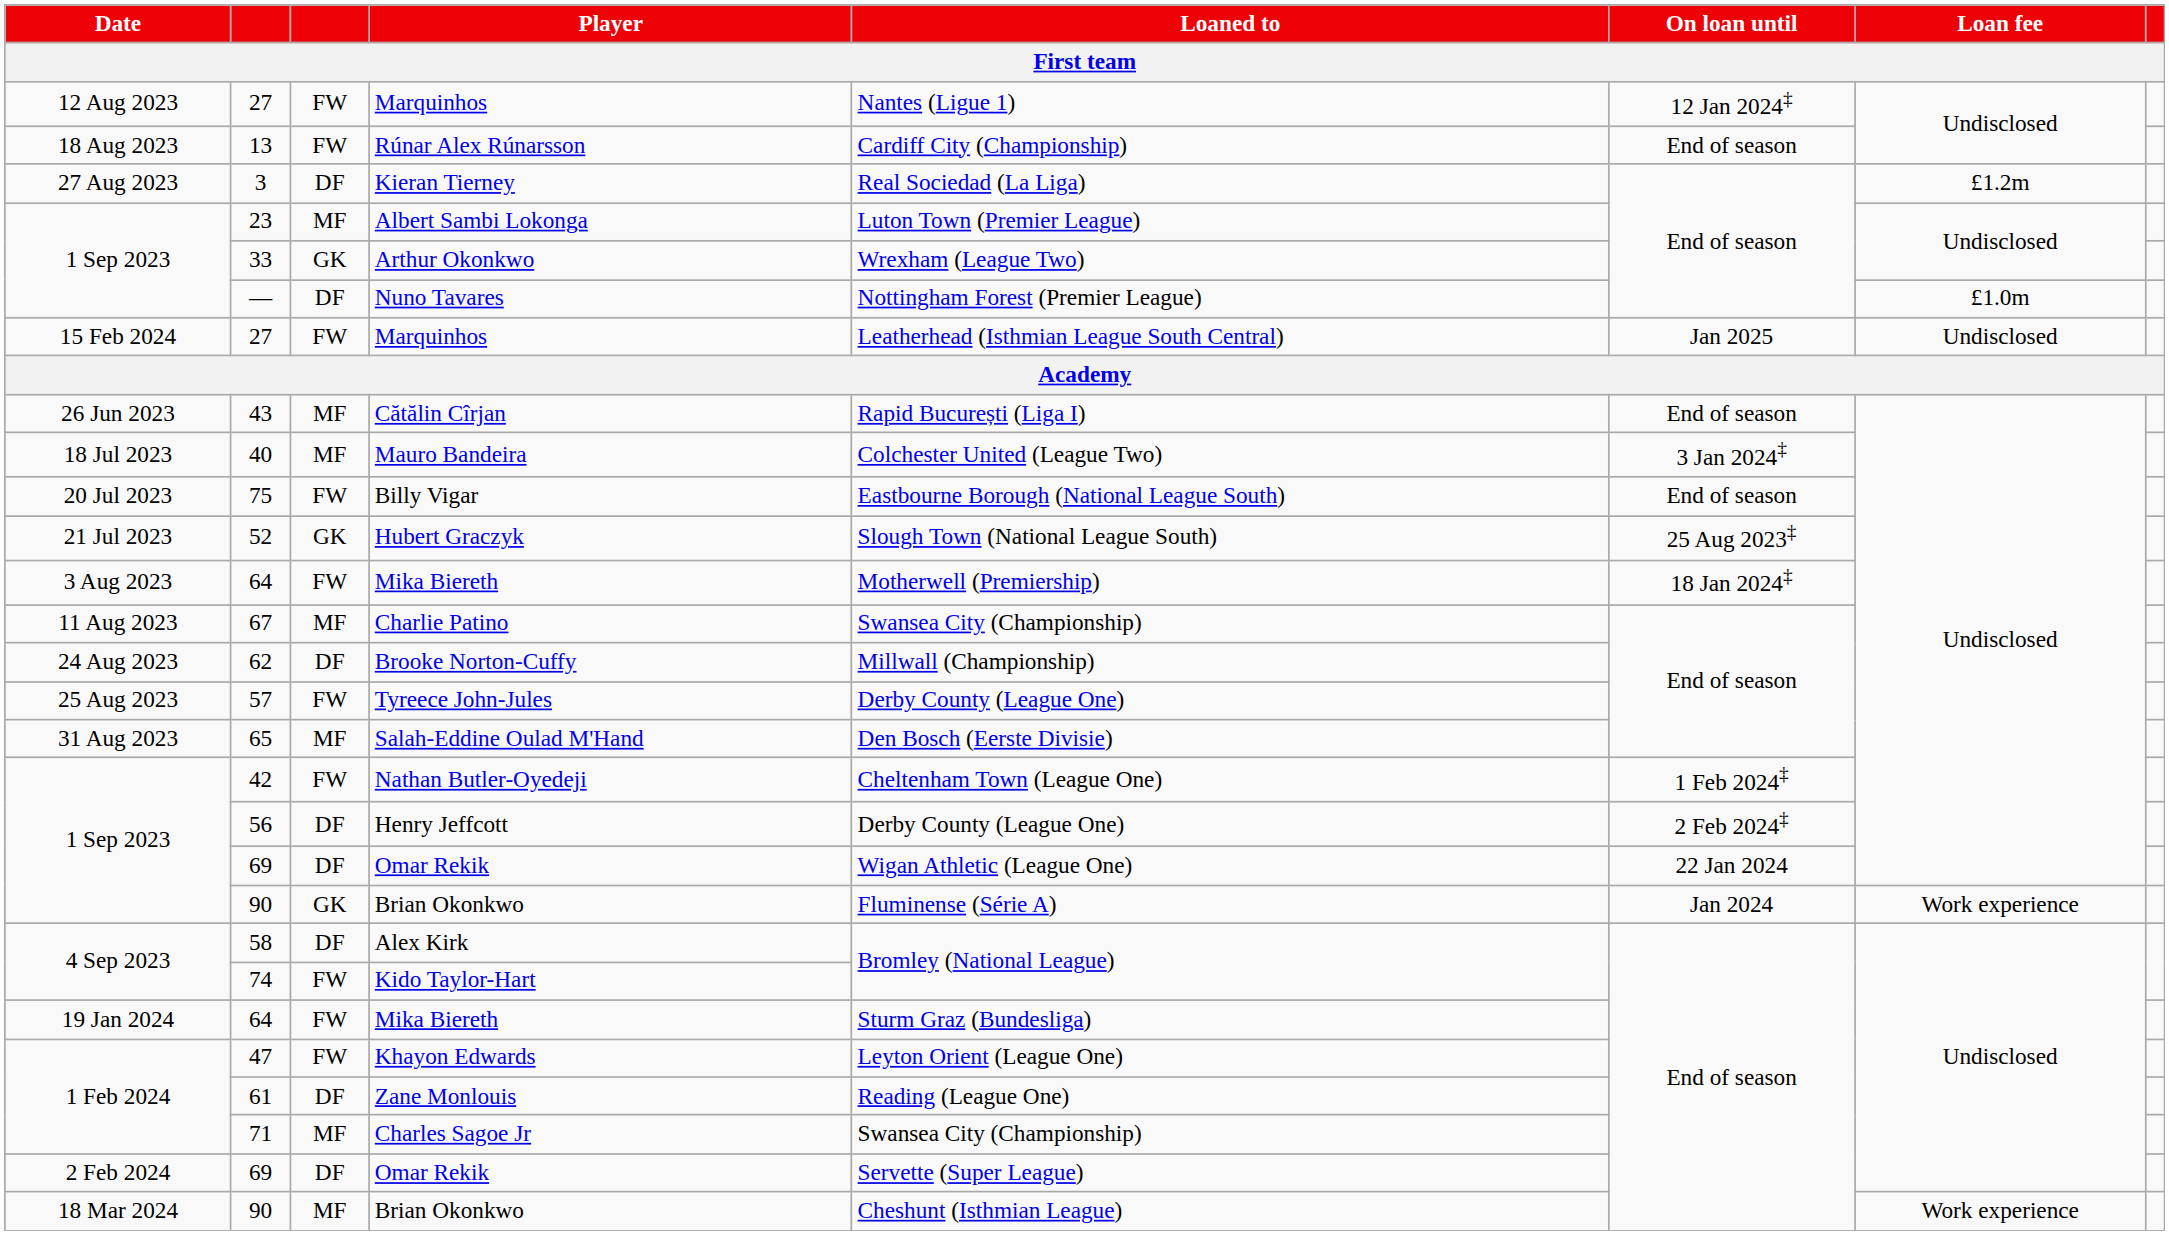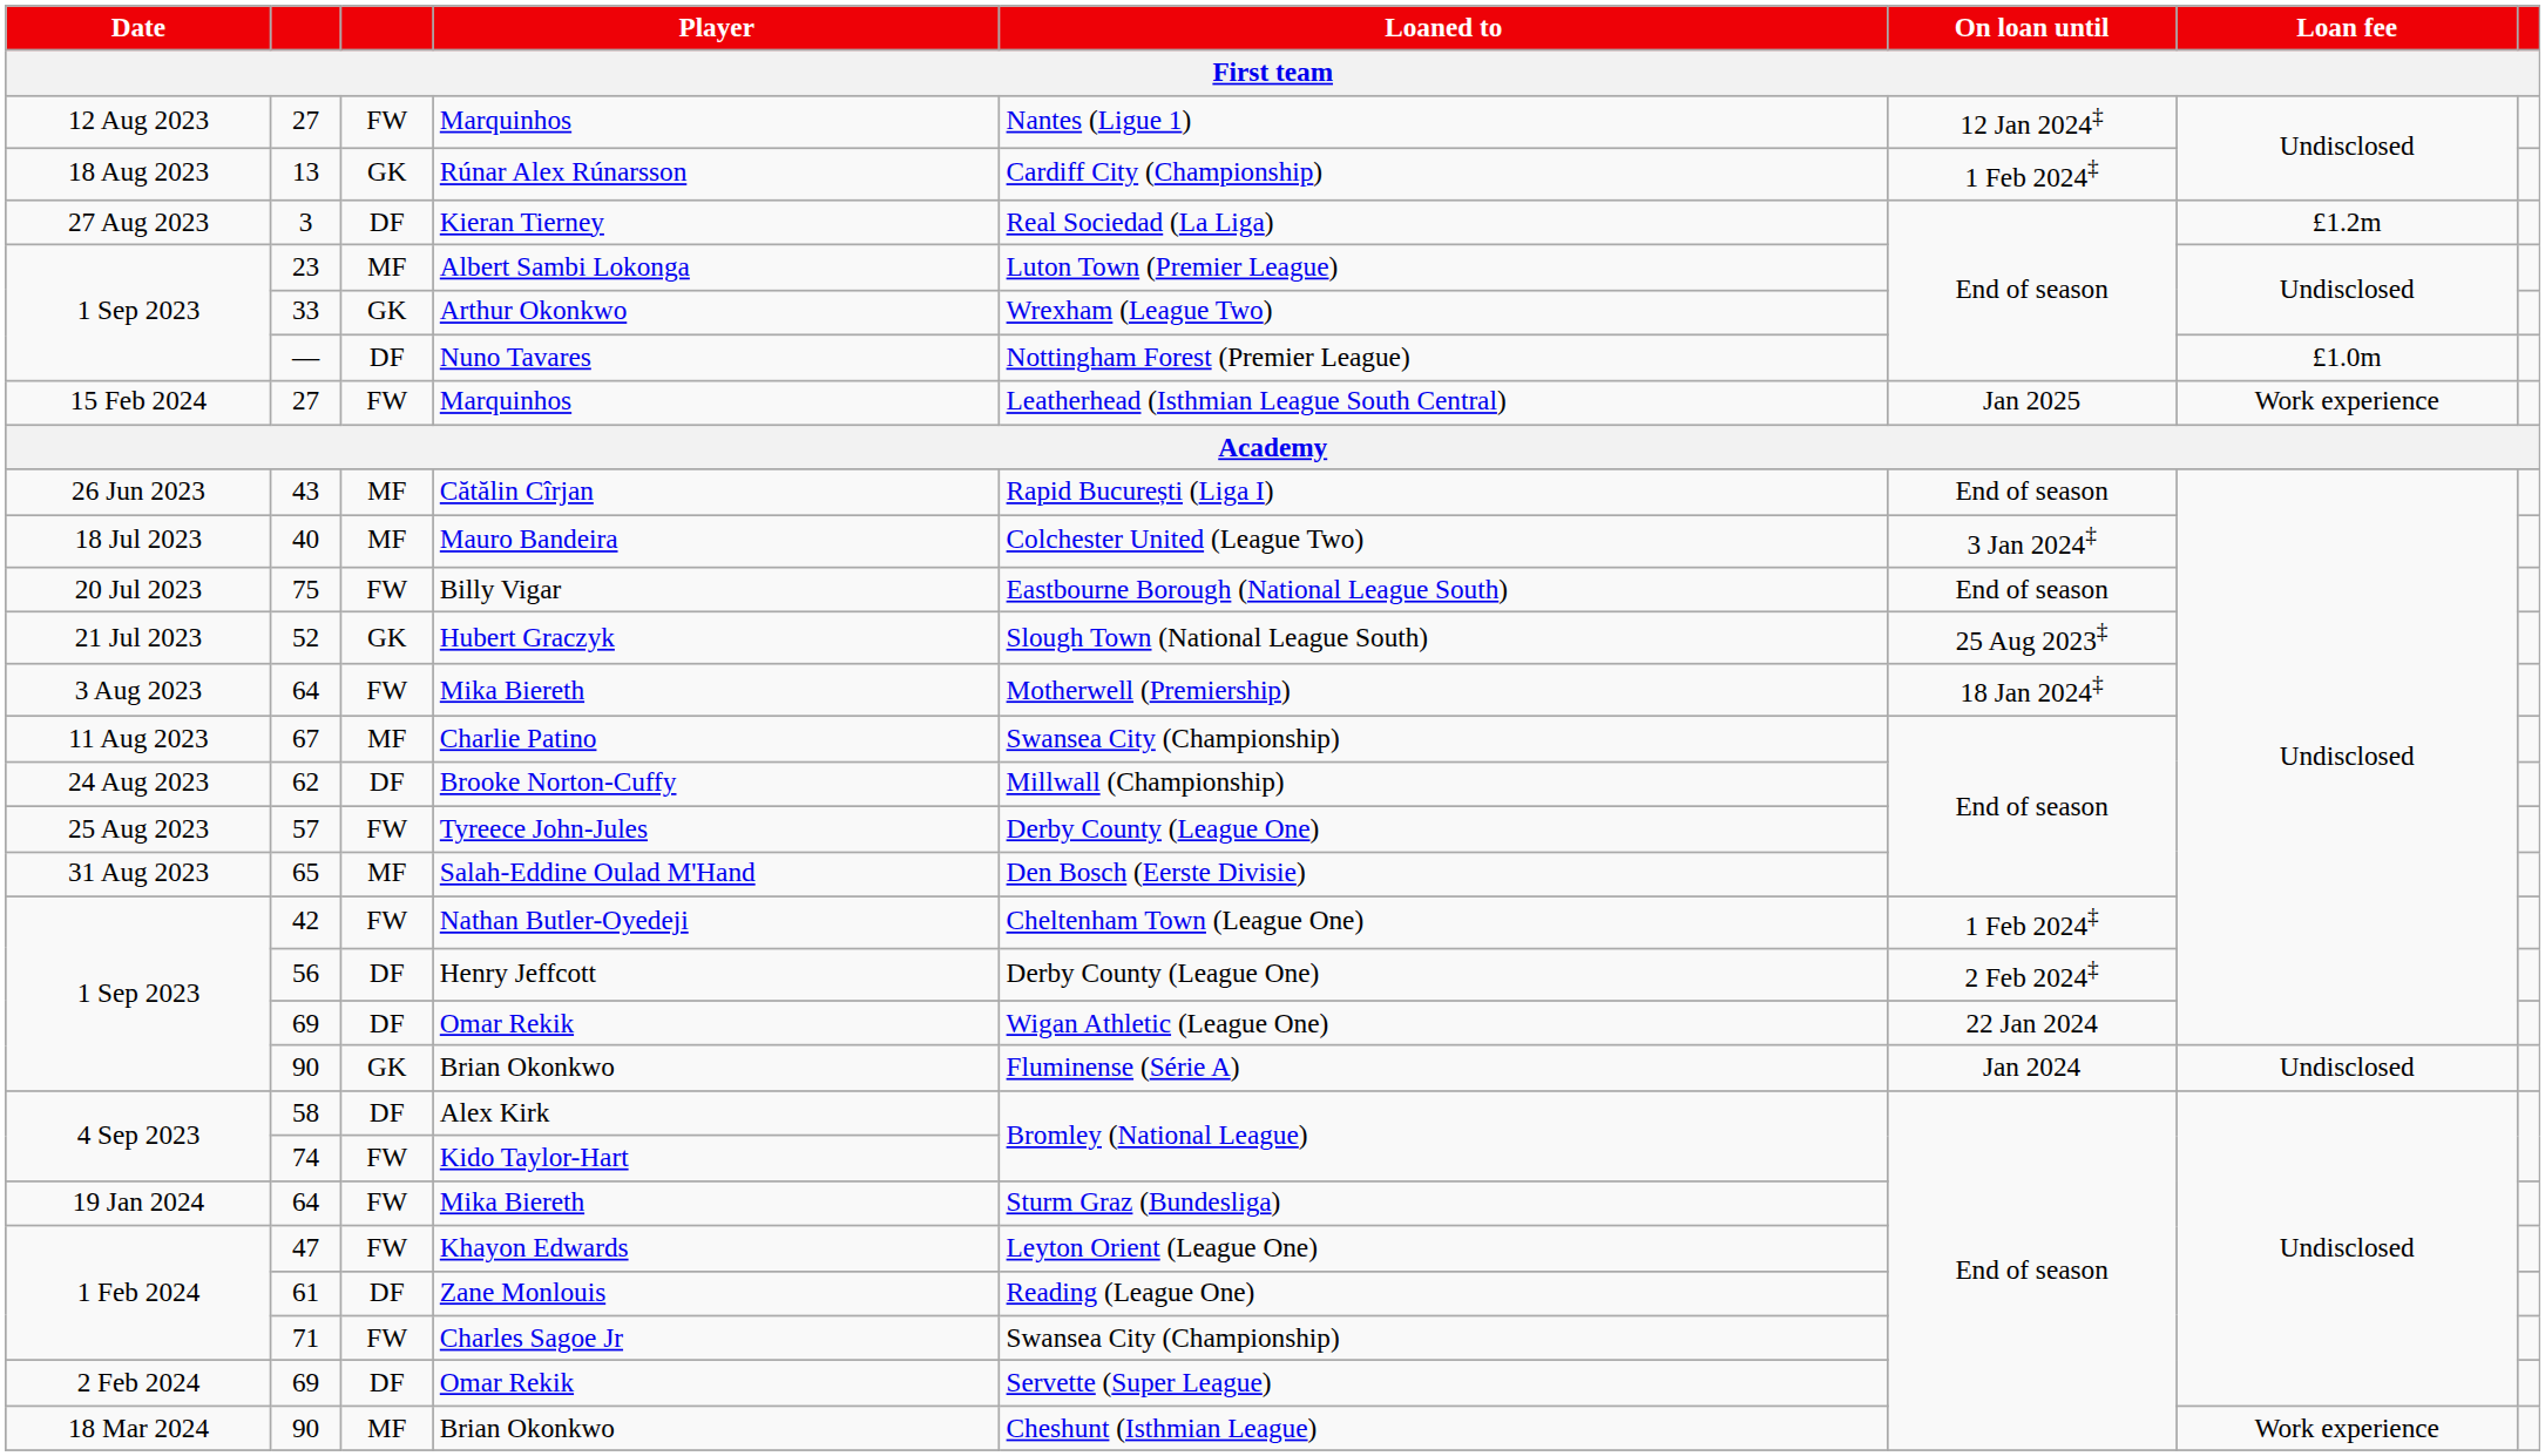13 | column 3: FW -> GK
13 | On loan until: End of season -> 1 Feb 2024‡
15 Feb 2024 / 27 | Loan fee: Undisclosed -> Work experience
1 Sep 2023 / 90 | Loan fee: Work experience -> Undisclosed
71 | column 3: MF -> FW
